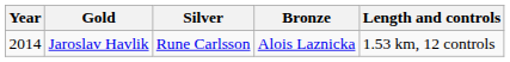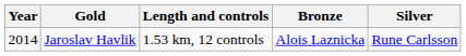columns swapped: Silver <-> Length and controls
